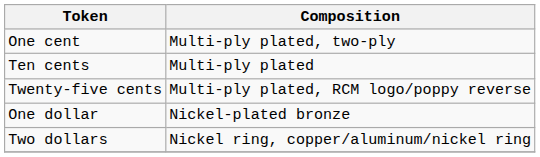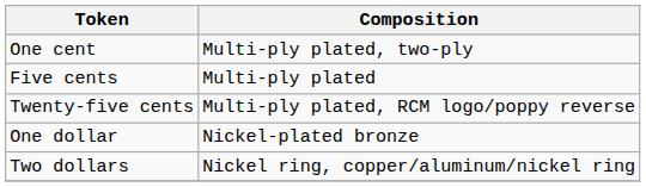+ row: Five cents | Multi-ply plated
- row: Ten cents | Multi-ply plated
